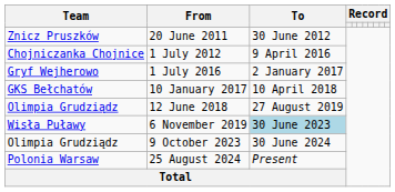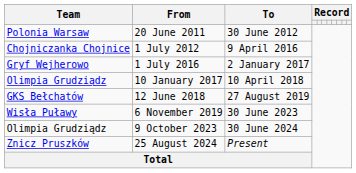20 June 2011 | Team: Znicz Pruszków -> Polonia Warsaw
10 January 2017 | Team: GKS Bełchatów -> Olimpia Grudziądz
12 June 2018 | Team: Olimpia Grudziądz -> GKS Bełchatów
6 November 2019 | To: lightblue background -> no background
25 August 2024 | Team: Polonia Warsaw -> Znicz Pruszków
